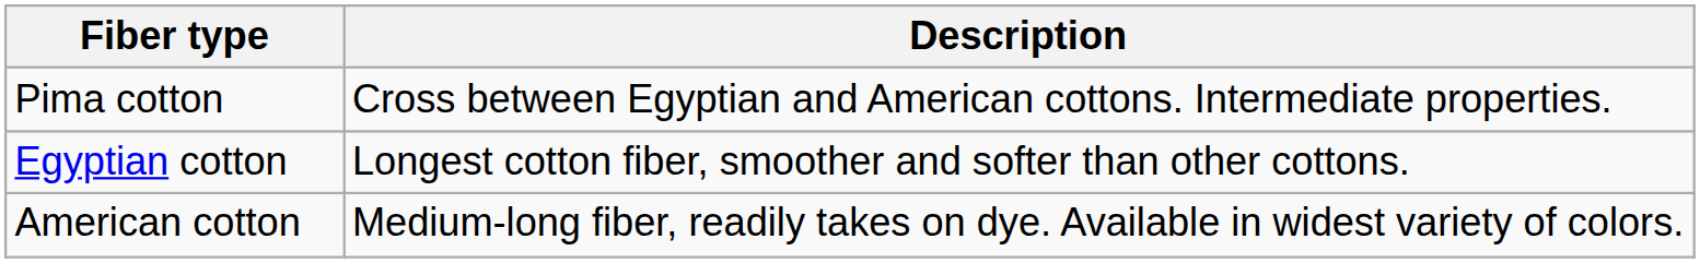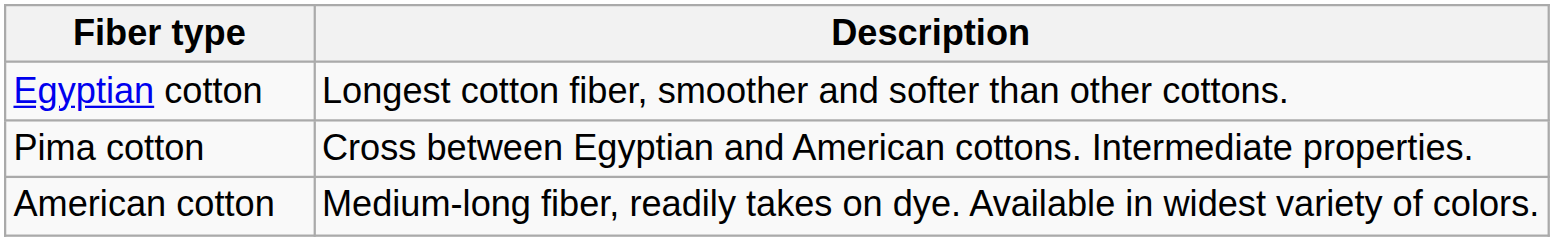rows swapped: Egyptian cotton <-> Pima cotton
